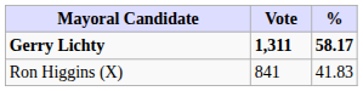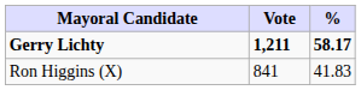Gerry Lichty | Vote: 1,311 -> 1,211
